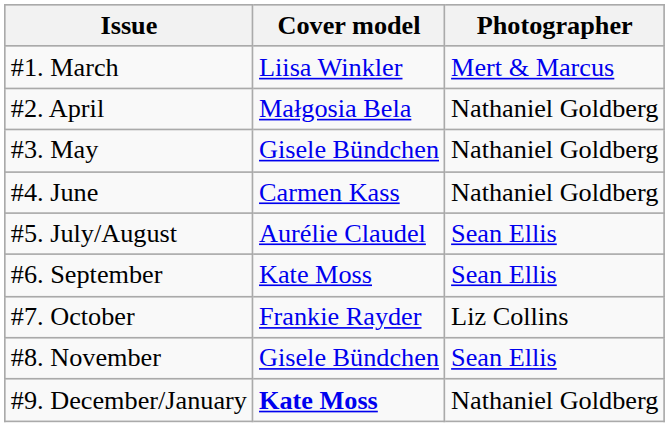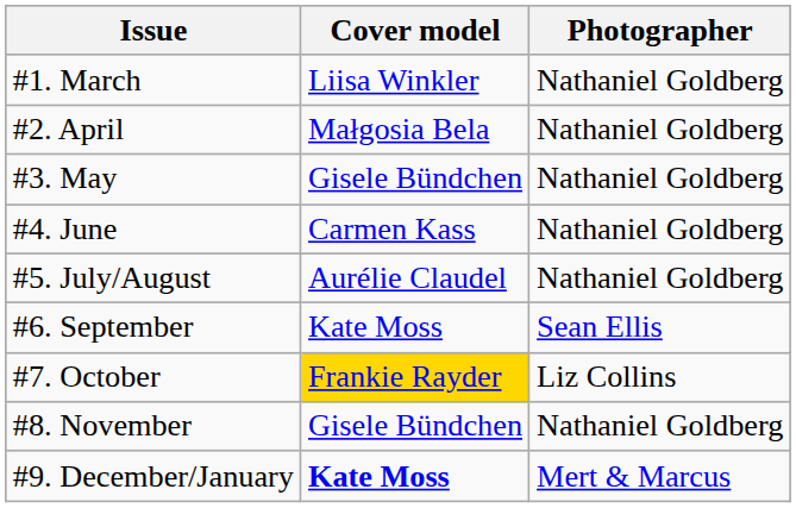#1. March | Photographer: Mert & Marcus -> Nathaniel Goldberg
#5. July/August | Photographer: Sean Ellis -> Nathaniel Goldberg
#7. October | Cover model: no background -> gold background
#8. November | Photographer: Sean Ellis -> Nathaniel Goldberg
#9. December/January | Photographer: Nathaniel Goldberg -> Mert & Marcus
